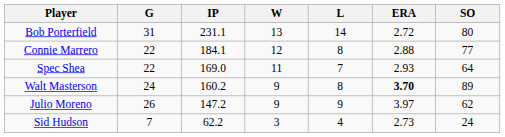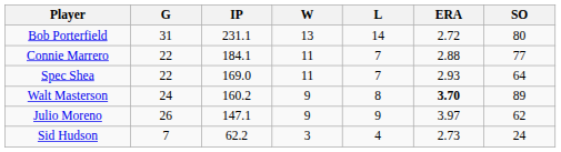Connie Marrero | W: 12 -> 11
Connie Marrero | L: 8 -> 7
Julio Moreno | IP: 147.2 -> 147.1
